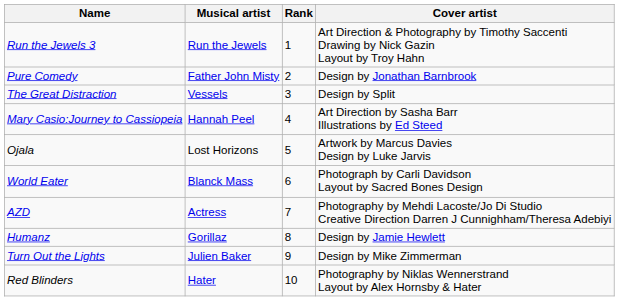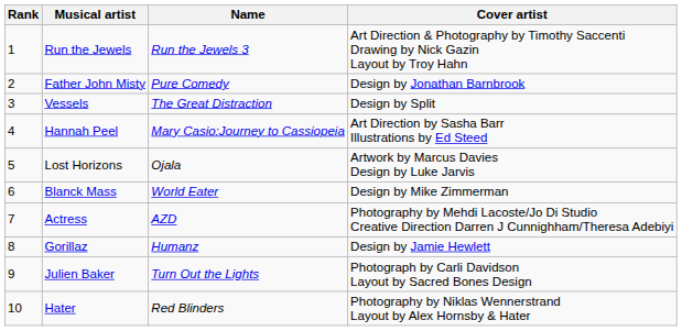columns swapped: Rank <-> Name
Blanck Mass | Cover artist: Photograph by Carli Davidson Layout by Sacred Bones Design -> Design by Mike Zimmerman
Julien Baker | Cover artist: Design by Mike Zimmerman -> Photograph by Carli Davidson Layout by Sacred Bones Design
